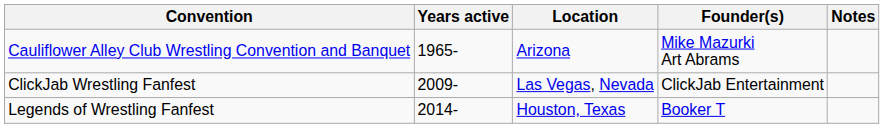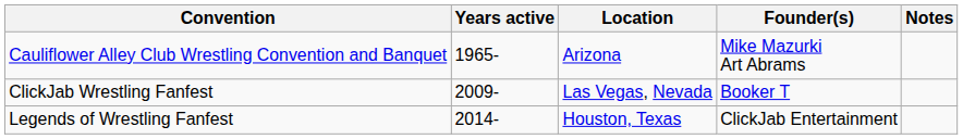ClickJab Wrestling Fanfest | Founder(s): ClickJab Entertainment -> Booker T
Legends of Wrestling Fanfest | Founder(s): Booker T -> ClickJab Entertainment
